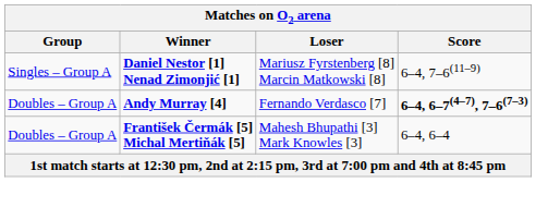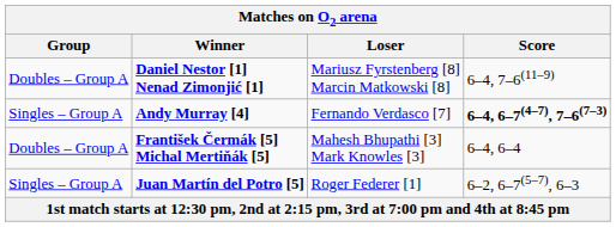Daniel Nestor [1] Nenad Zimonjić [1] | Group: Singles – Group A -> Doubles – Group A
Andy Murray [4] | Group: Doubles – Group A -> Singles – Group A
+ row: Singles – Group A | Juan Martín del Potro [5] | Roger Federer [1] | 6–2, 6–7(5–7), 6–3
